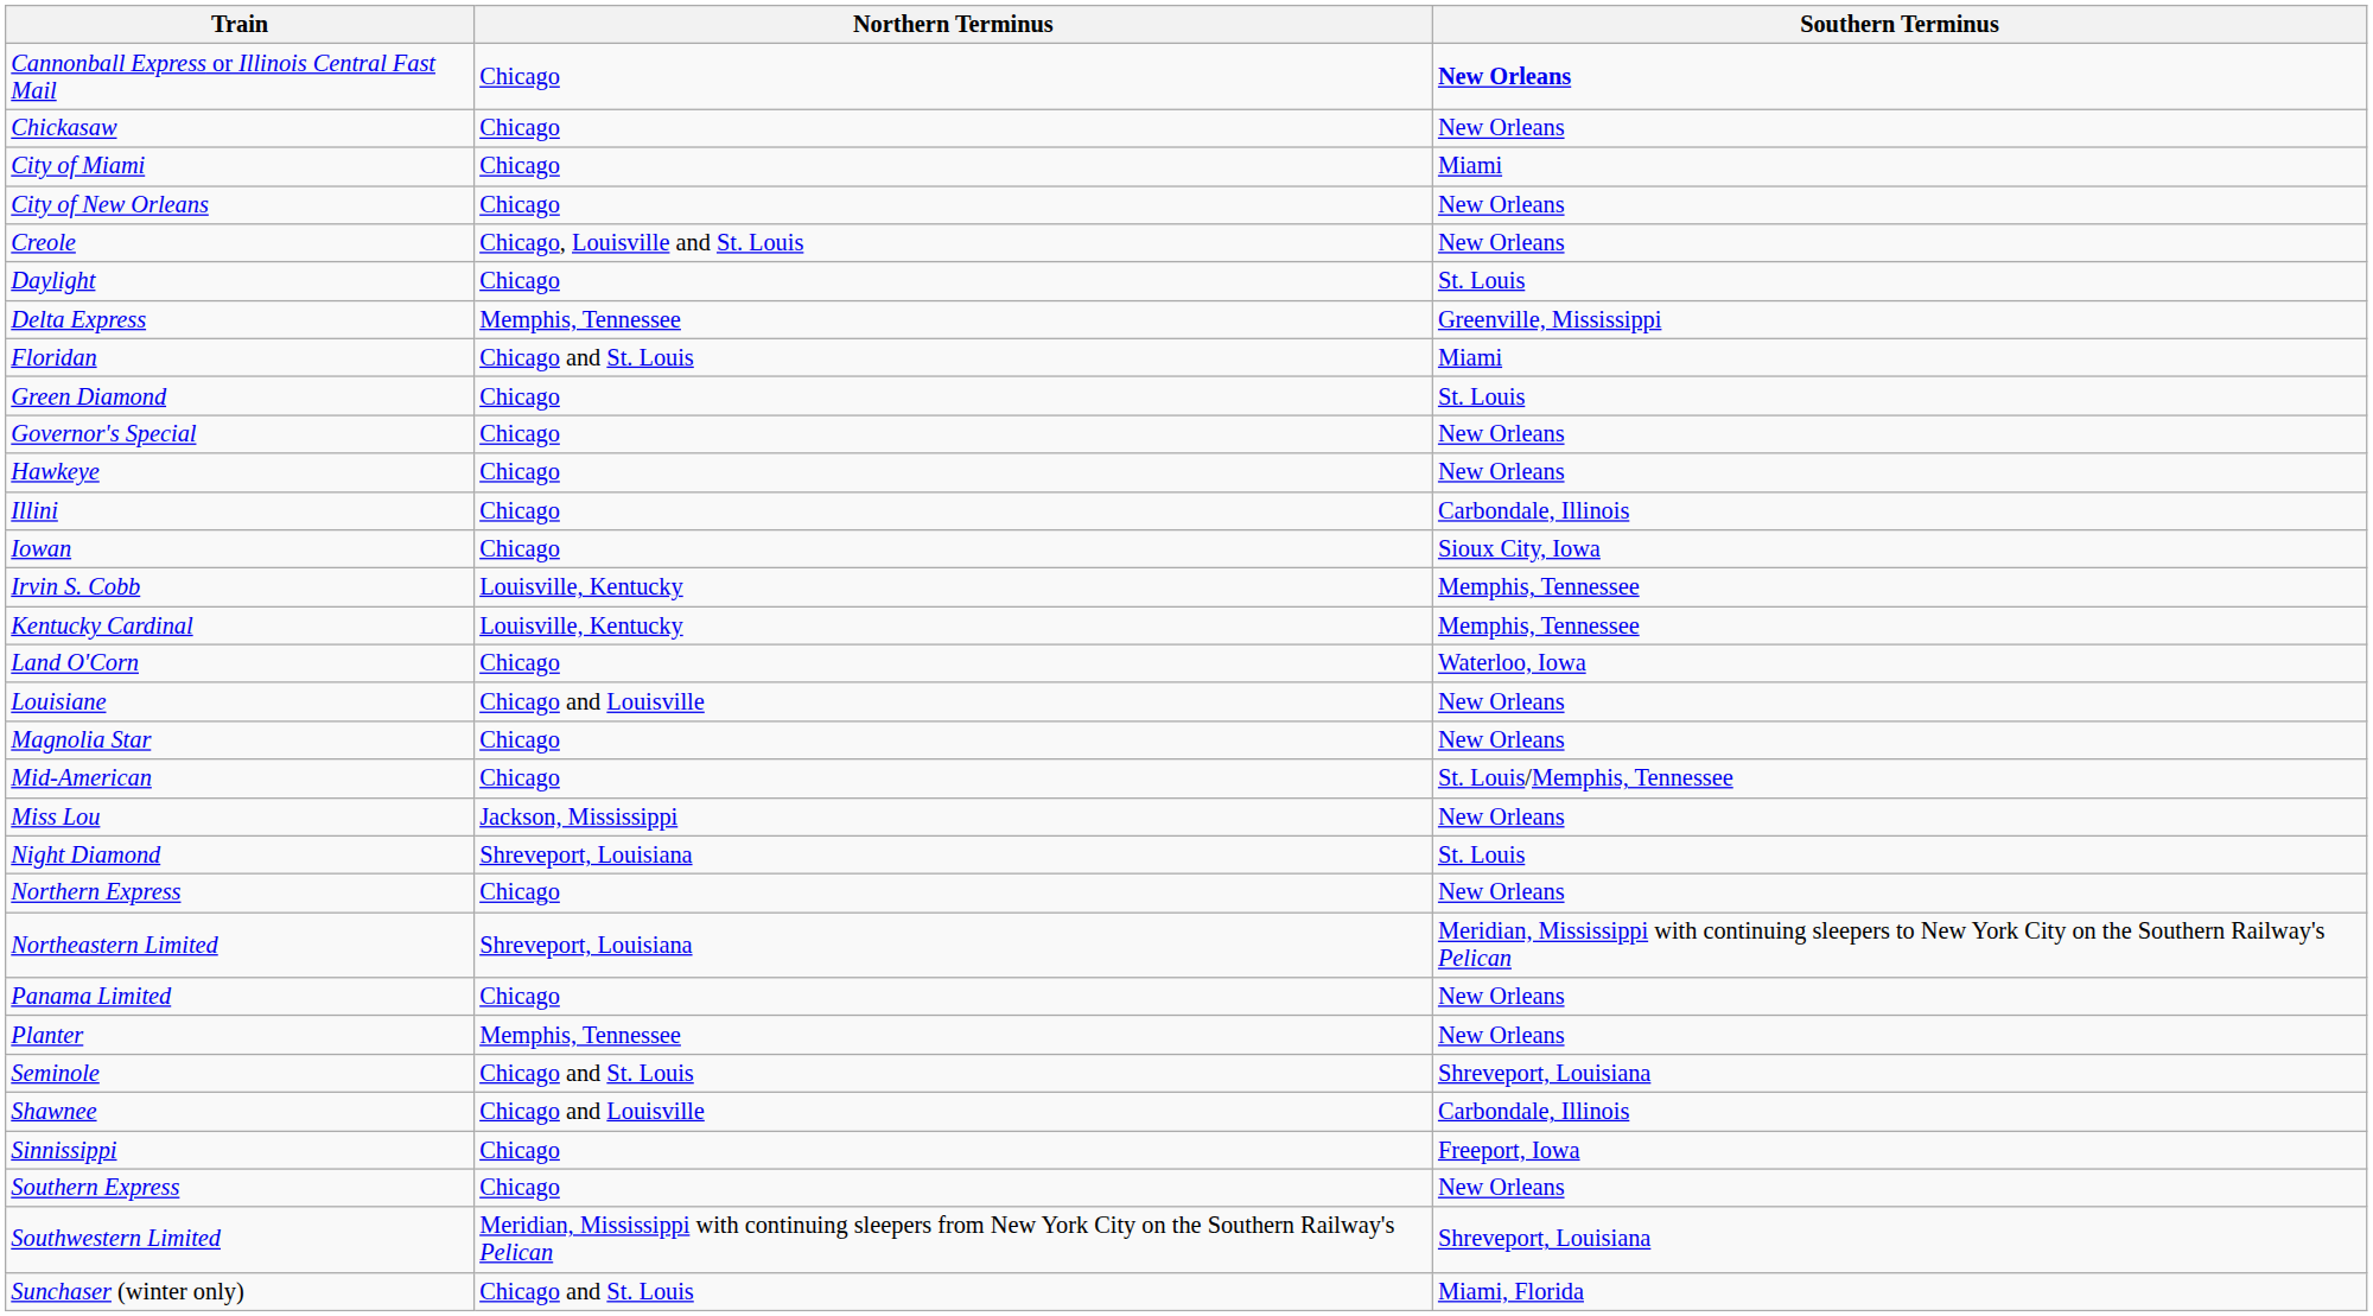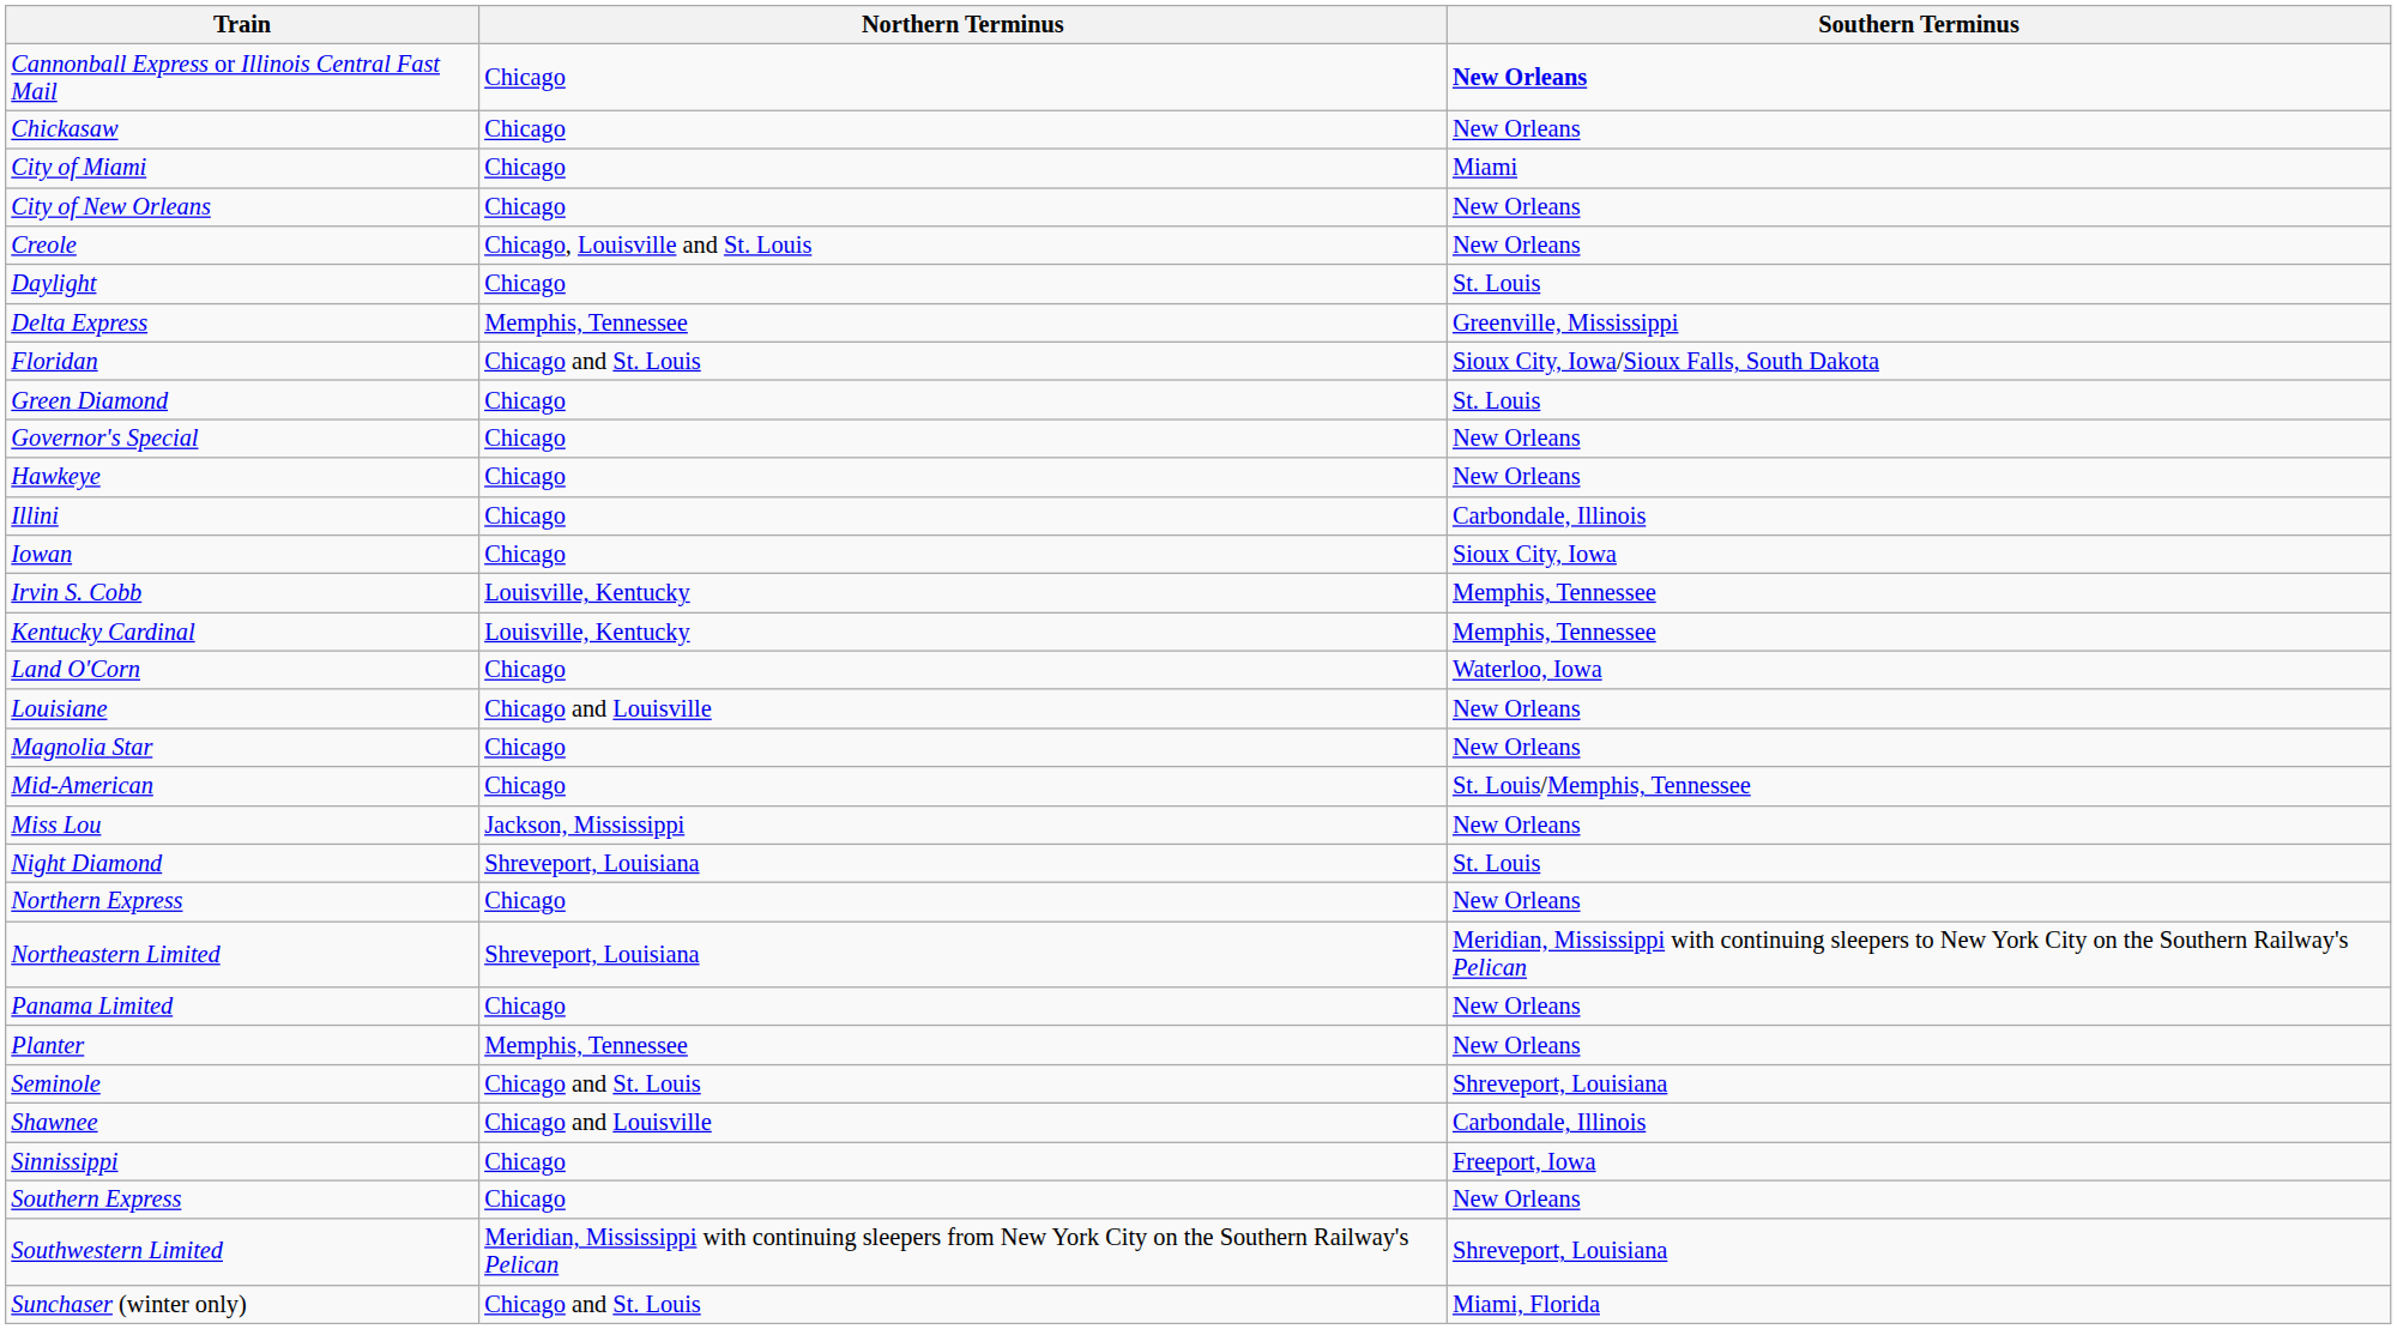Floridan | Southern Terminus: Miami -> Sioux City, Iowa/Sioux Falls, South Dakota
